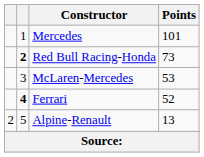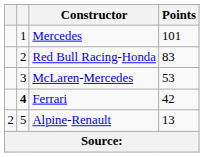Red Bull Racing-Honda | column 2: bold -> normal
Red Bull Racing-Honda | Points: 73 -> 83
Ferrari | Points: 52 -> 42
